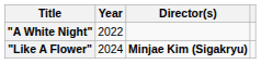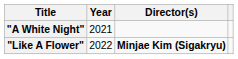"A White Night" | Year: 2022 -> 2021
"Like A Flower" | Year: 2024 -> 2022
